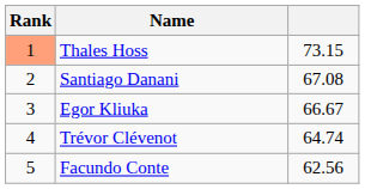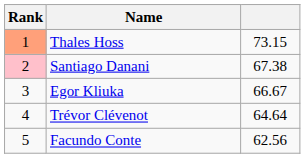Santiago Danani | Rank: no background -> pink background
Santiago Danani | column 3: 67.08 -> 67.38
Trévor Clévenot | column 3: 64.74 -> 64.64
